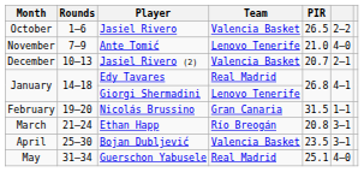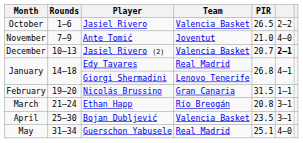Ante Tomić | Team: Lenovo Tenerife -> Joventut
Jasiel Rivero (2) | column 6: normal -> bold
